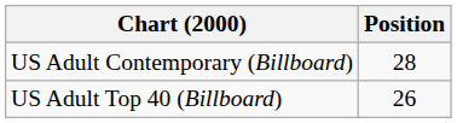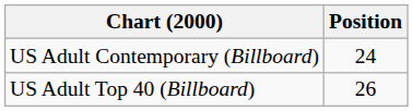US Adult Contemporary (Billboard) | Position: 28 -> 24
